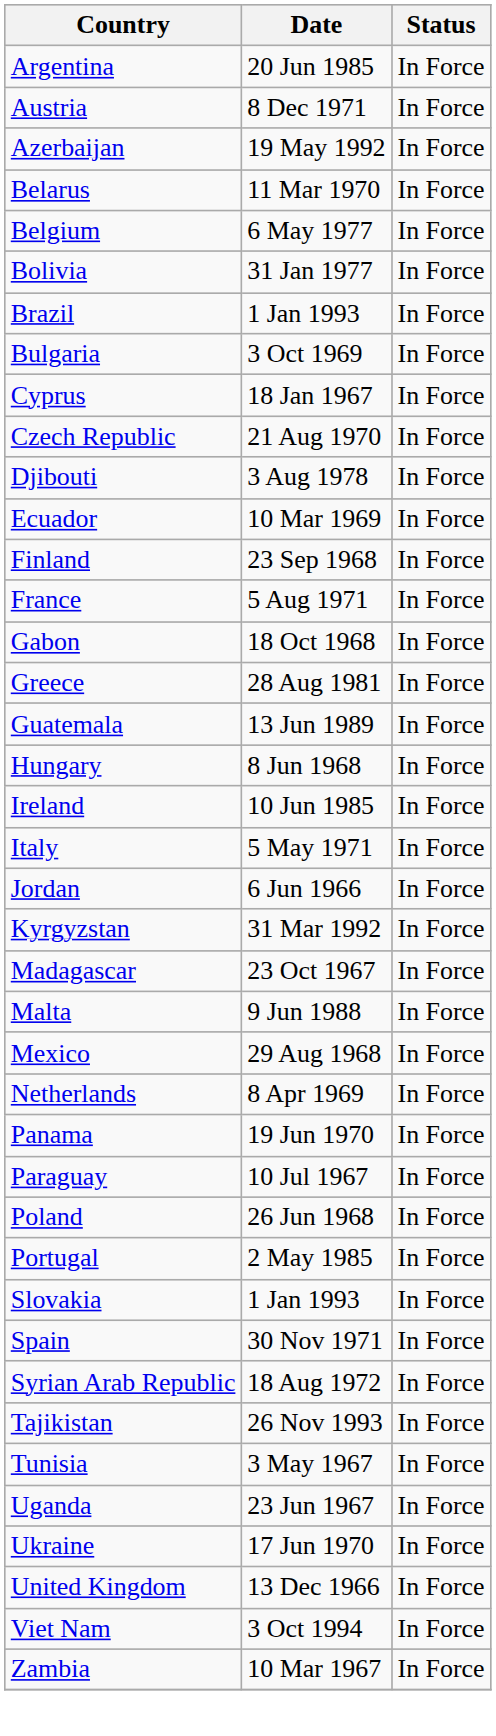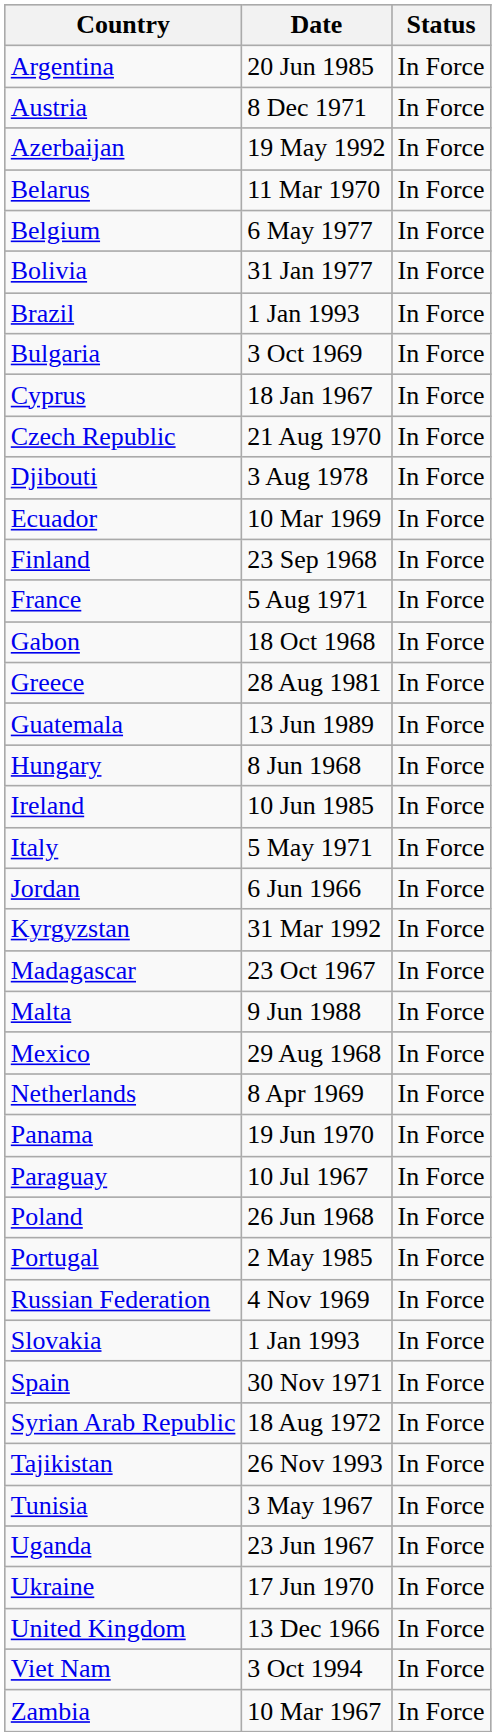+ row: Russian Federation | 4 Nov 1969 | In Force
